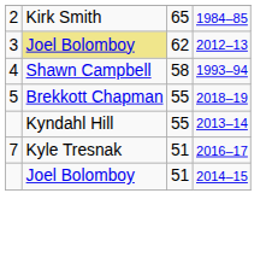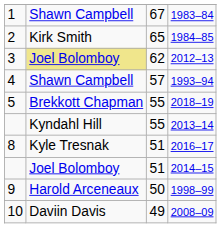+ row: 1 | Shawn Campbell | 67 | 1983–84
1993–94 | column 3: 58 -> 57
2016–17 | column 1: 7 -> 8
+ row: 9 | Harold Arceneaux | 50 | 1998–99
+ row: 10 | Daviin Davis | 49 | 2008–09
